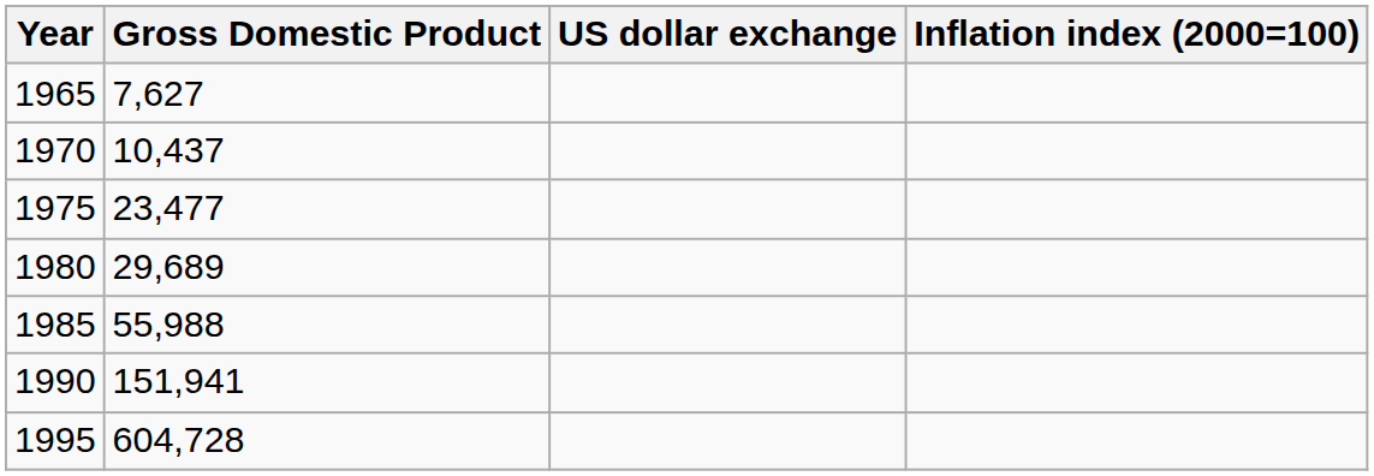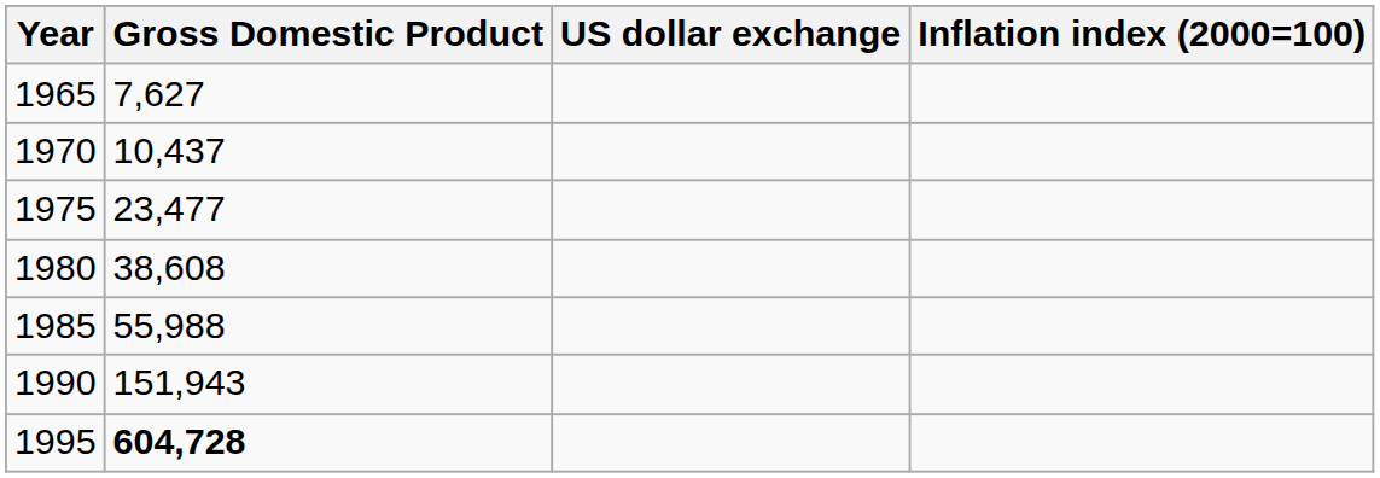1980 | Gross Domestic Product: 29,689 -> 38,608
1990 | Gross Domestic Product: 151,941 -> 151,943
1995 | Gross Domestic Product: normal -> bold
